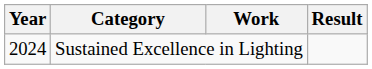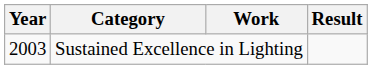Sustained Excellence in Lighting | Year: 2024 -> 2003
